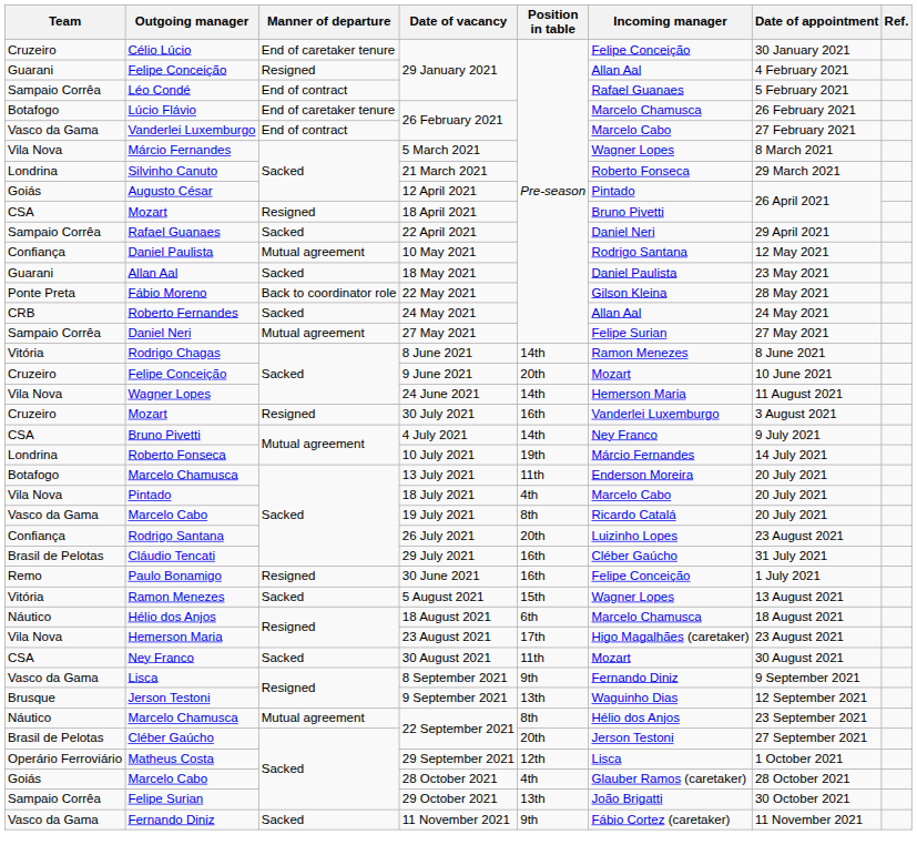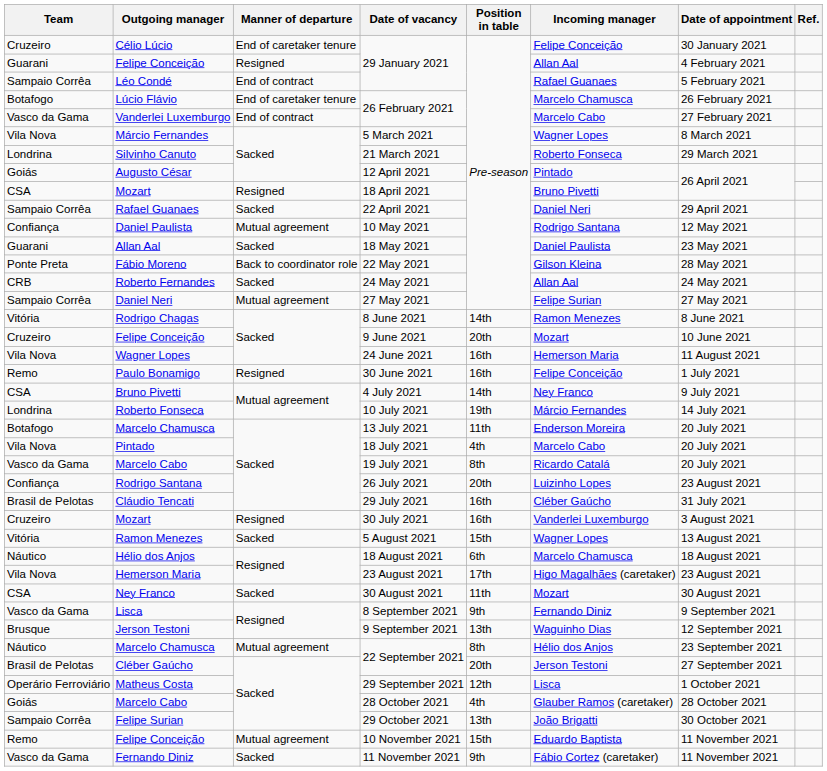24 June 2021 | Position in table: 14th -> 16th
rows swapped: 30 June 2021 <-> 30 July 2021
+ row: Remo | Felipe Conceição | Mutual agreement | 10 November 2021 | 15th | Eduardo Baptista | 11 November 2021
